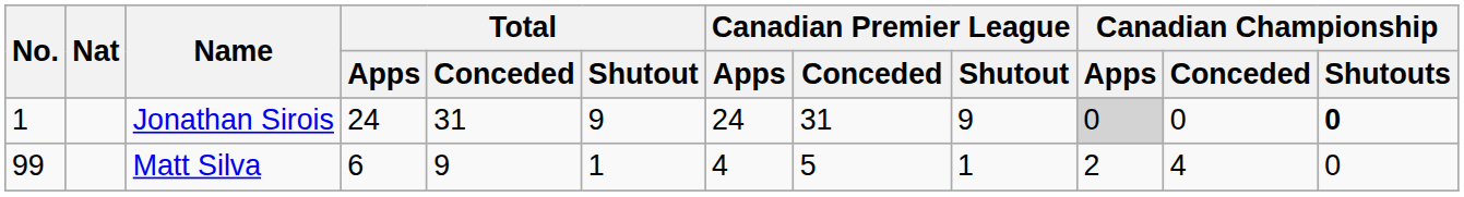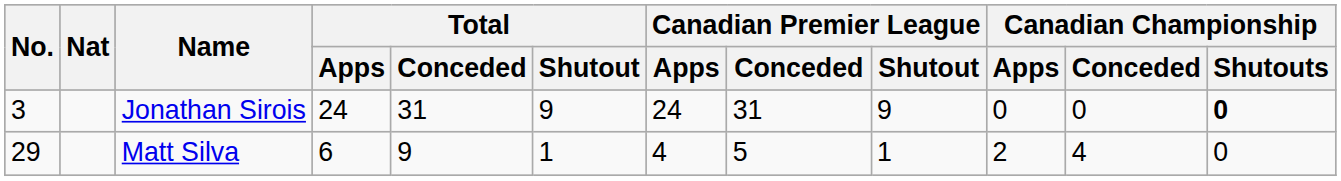Jonathan Sirois | No.: 1 -> 3
Jonathan Sirois | Canadian Championship / Apps: lightgrey background -> no background
Matt Silva | No.: 99 -> 29
